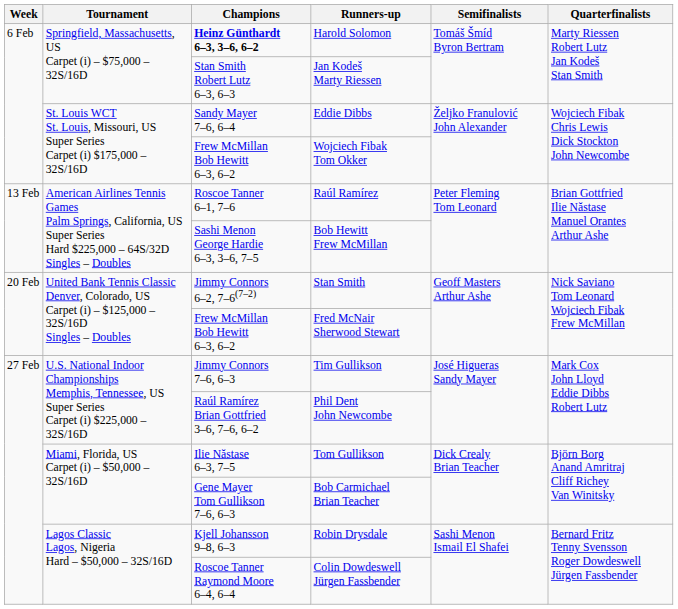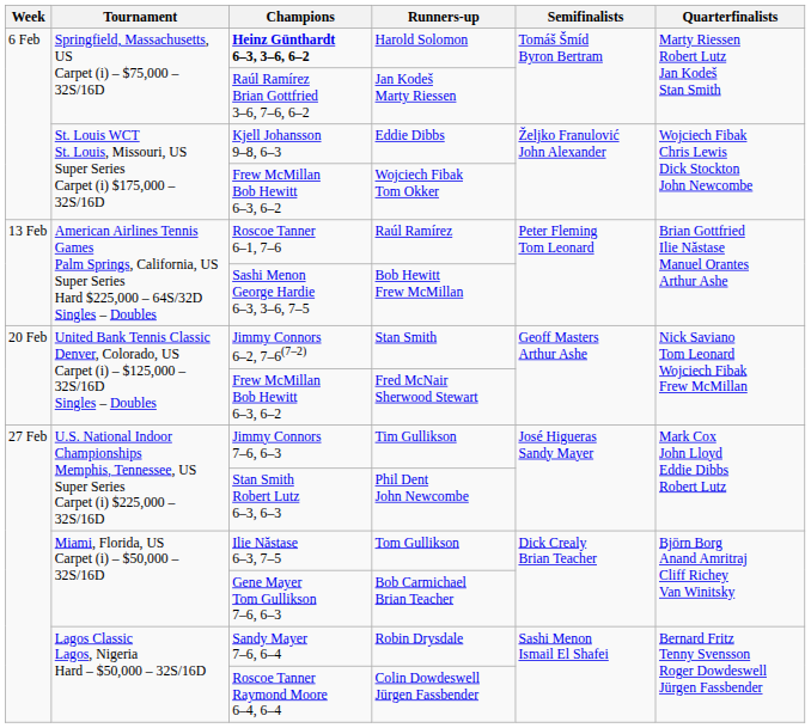Jan Kodeš Marty Riessen | Champions: Stan Smith Robert Lutz 6–3, 6–3 -> Raúl Ramírez Brian Gottfried 3–6, 7–6, 6–2
Eddie Dibbs | Champions: Sandy Mayer 7–6, 6–4 -> Kjell Johansson 9–8, 6–3
Phil Dent John Newcombe | Champions: Raúl Ramírez Brian Gottfried 3–6, 7–6, 6–2 -> Stan Smith Robert Lutz 6–3, 6–3
Robin Drysdale | Champions: Kjell Johansson 9–8, 6–3 -> Sandy Mayer 7–6, 6–4
